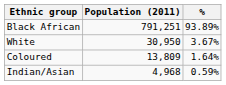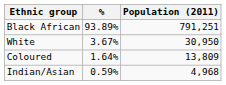columns swapped: Population (2011) <-> %
